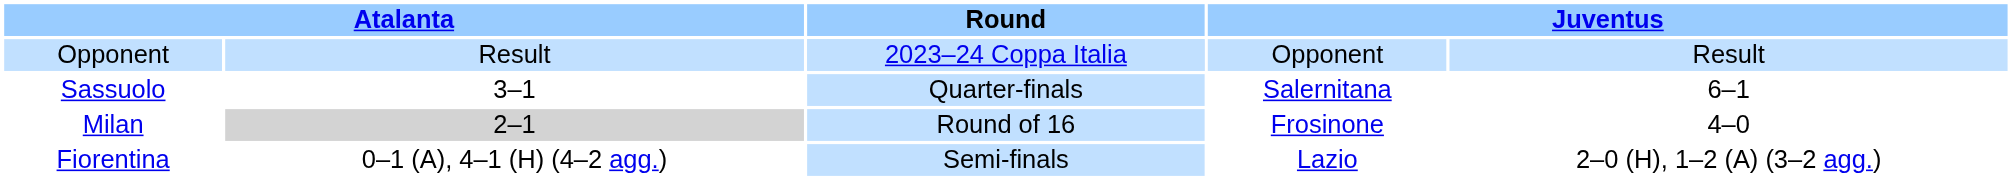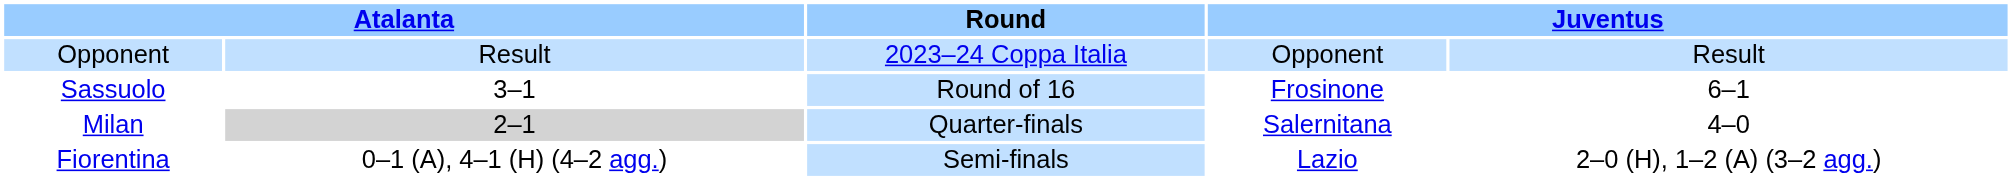Sassuolo | Round: Quarter-finals -> Round of 16
Sassuolo | column 4: Salernitana -> Frosinone
Milan | Round: Round of 16 -> Quarter-finals
Milan | column 4: Frosinone -> Salernitana
